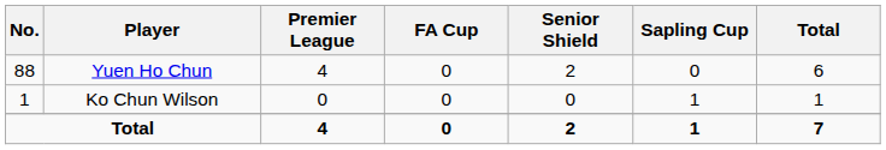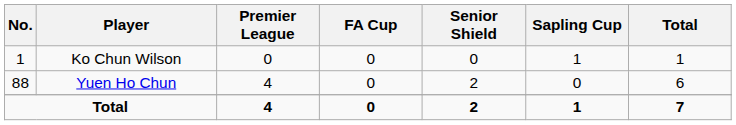rows swapped: Yuen Ho Chun <-> Ko Chun Wilson
